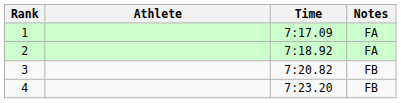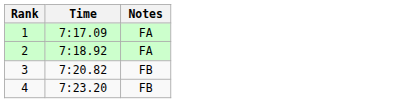- column: Athlete
